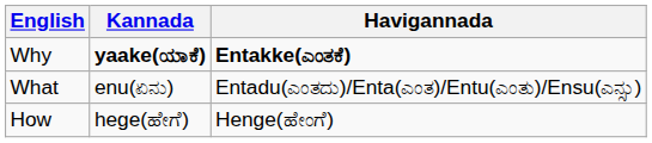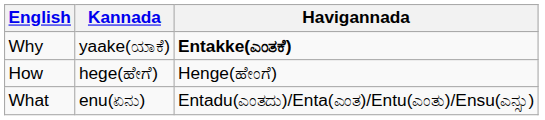Why | Kannada: bold -> normal
rows swapped: How <-> What
